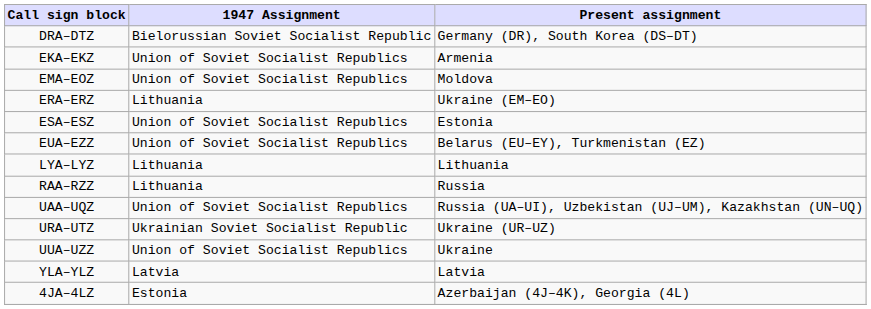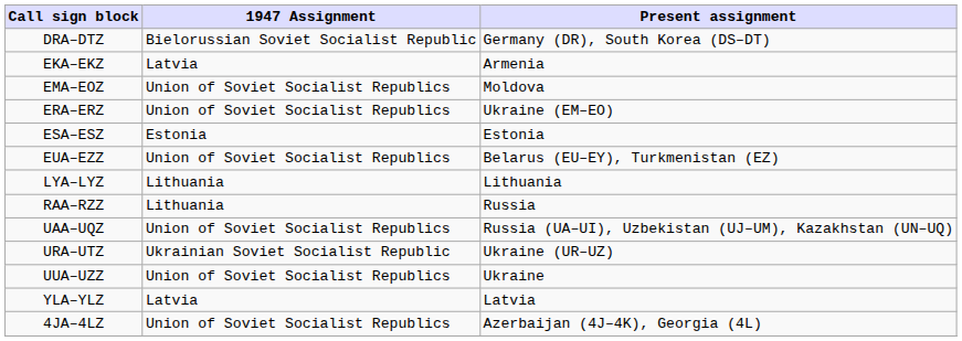EKA–EKZ | 1947 Assignment: Union of Soviet Socialist Republics -> Latvia
ERA–ERZ | 1947 Assignment: Lithuania -> Union of Soviet Socialist Republics
ESA–ESZ | 1947 Assignment: Union of Soviet Socialist Republics -> Estonia
4JA–4LZ | 1947 Assignment: Estonia -> Union of Soviet Socialist Republics
